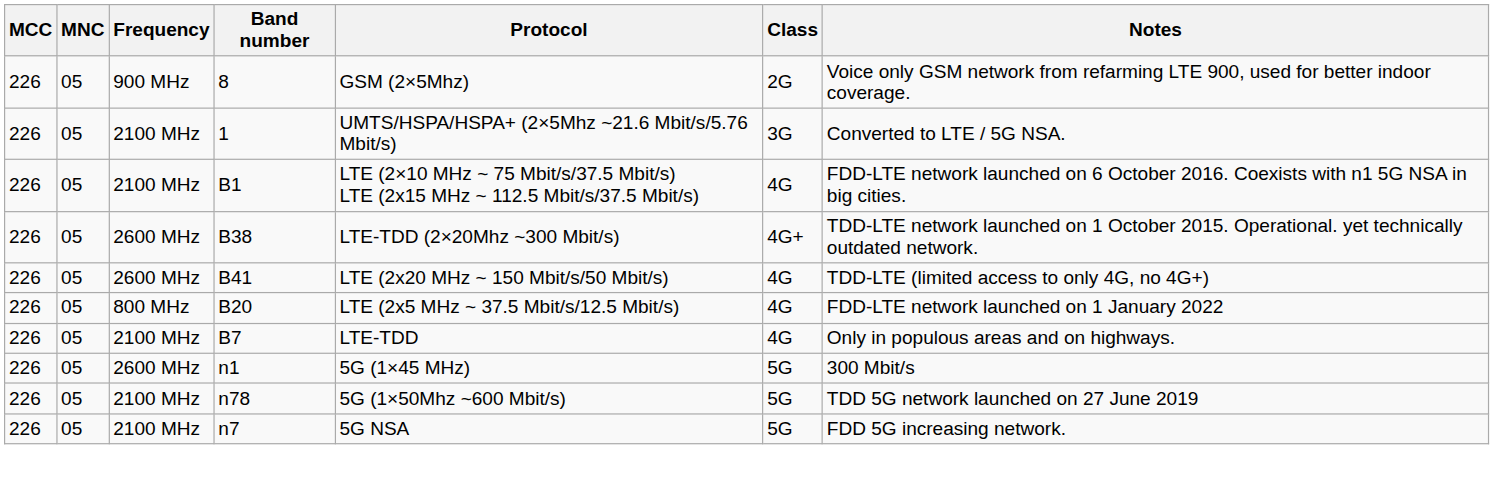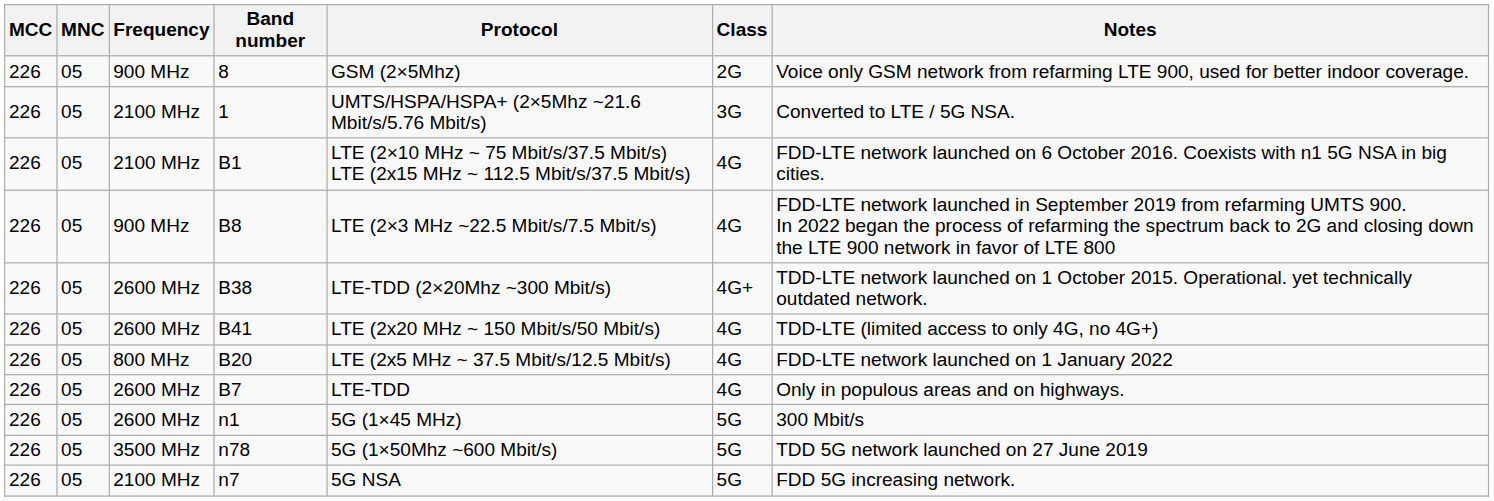+ row: 226 | 05 | 900 MHz | B8 | LTE (2×3 MHz ~22.5 Mbit/s/7.5 Mbit/s) | 4G | FDD-LTE network launched in September 2019 from refarming UMTS 900. In 2022 began the process of refarming the spectrum back to 2G and closing down the LTE 900 network in favor of LTE 800
B7 | Frequency: 2100 MHz -> 2600 MHz
n78 | Frequency: 2100 MHz -> 3500 MHz
